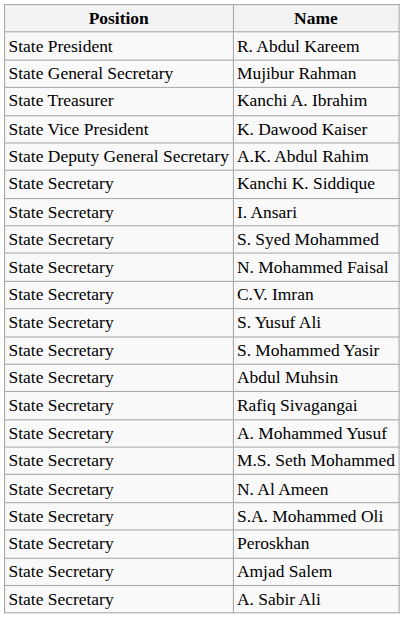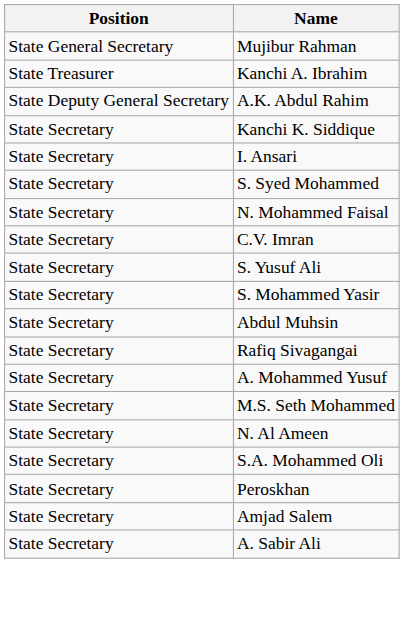- row: State President | R. Abdul Kareem
- row: State Vice President | K. Dawood Kaiser
